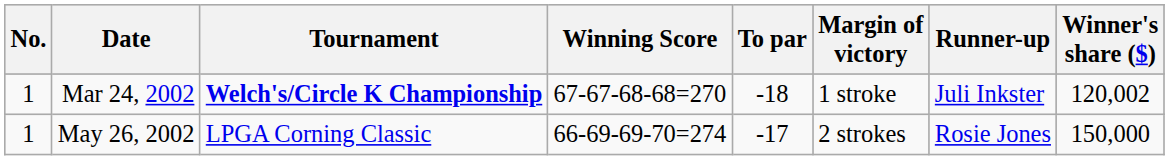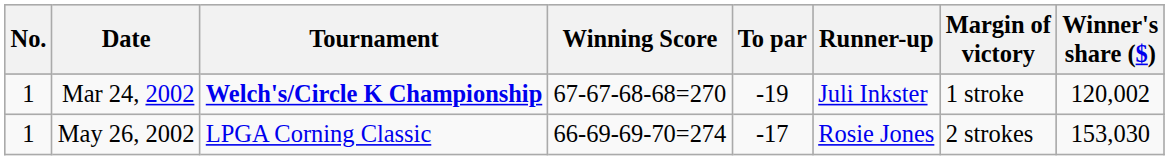columns swapped: Margin of victory <-> Runner-up
Mar 24, 2002 | To par: -18 -> -19
May 26, 2002 | Winner's share ($): 150,000 -> 153,030
